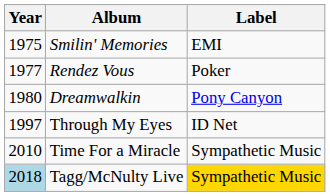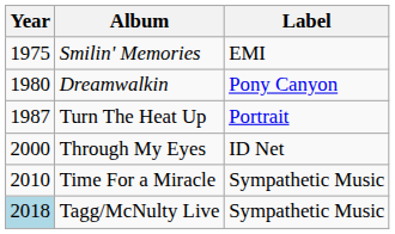- row: 1977 | Rendez Vous | Poker
+ row: 1987 | Turn The Heat Up | Portrait
Through My Eyes | Year: 1997 -> 2000
Tagg/McNulty Live | Label: gold background -> no background
